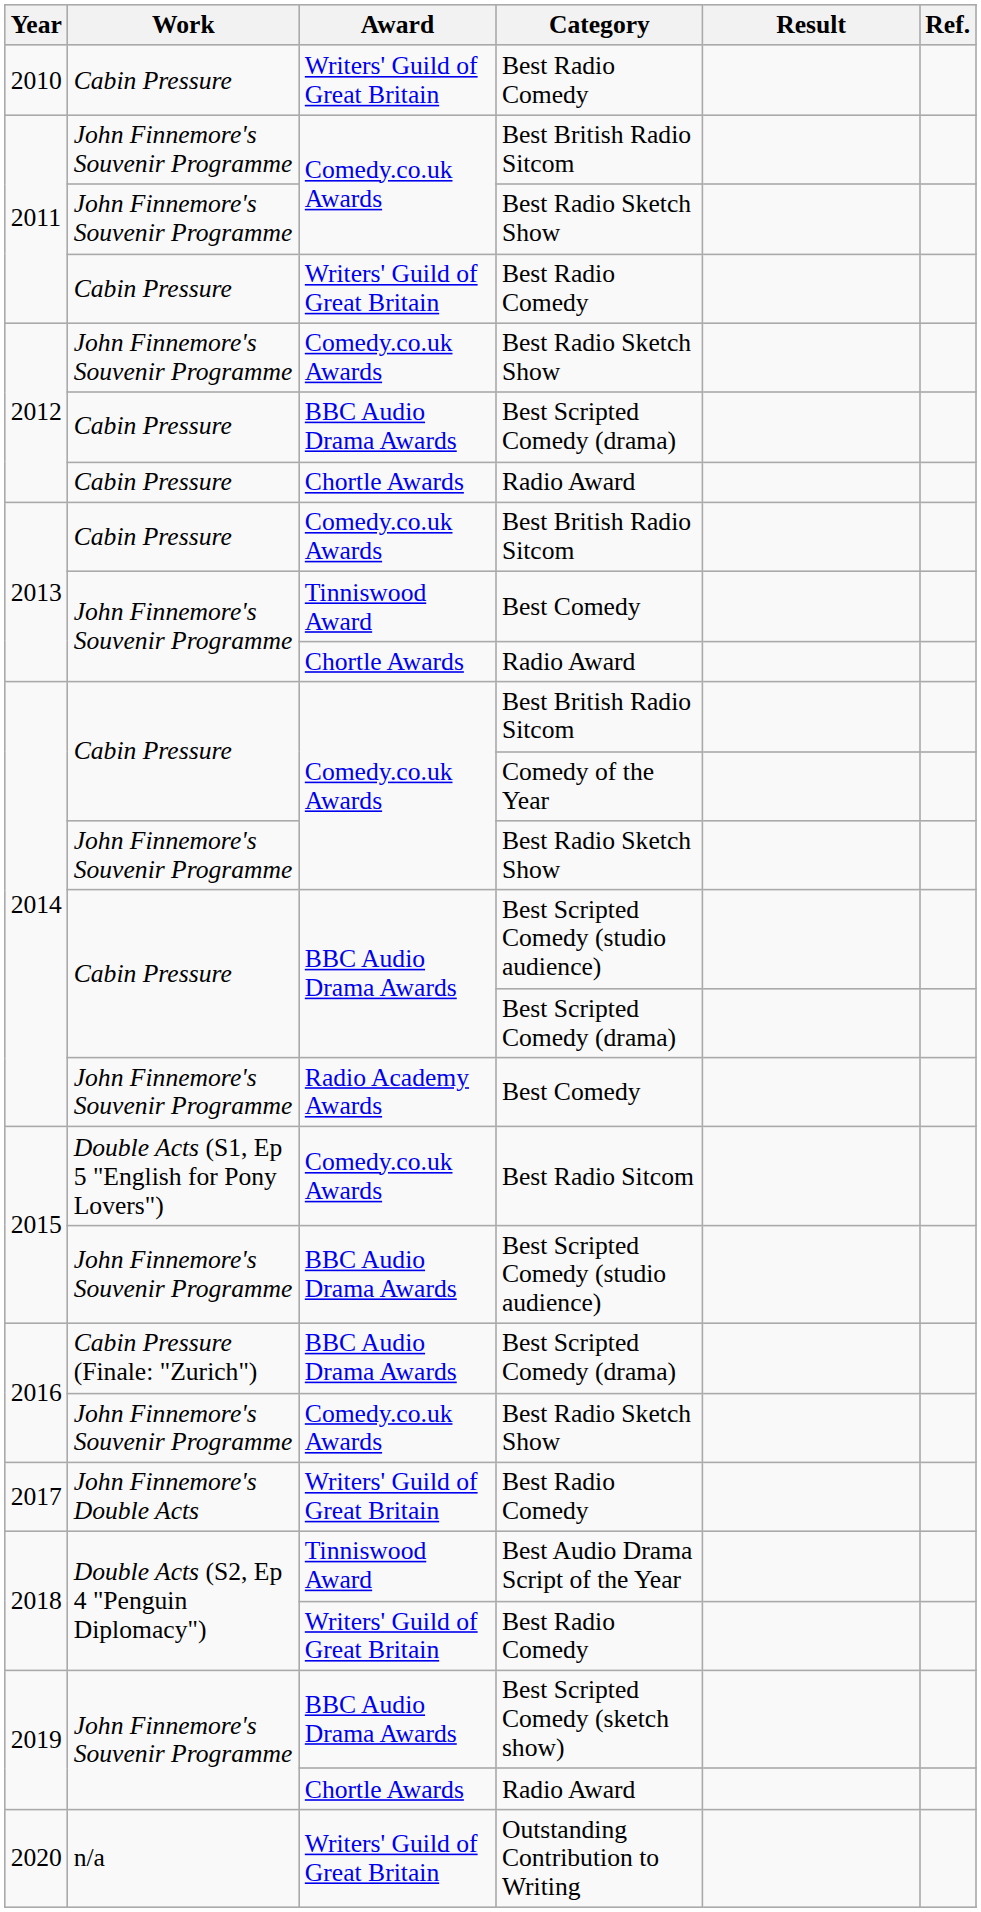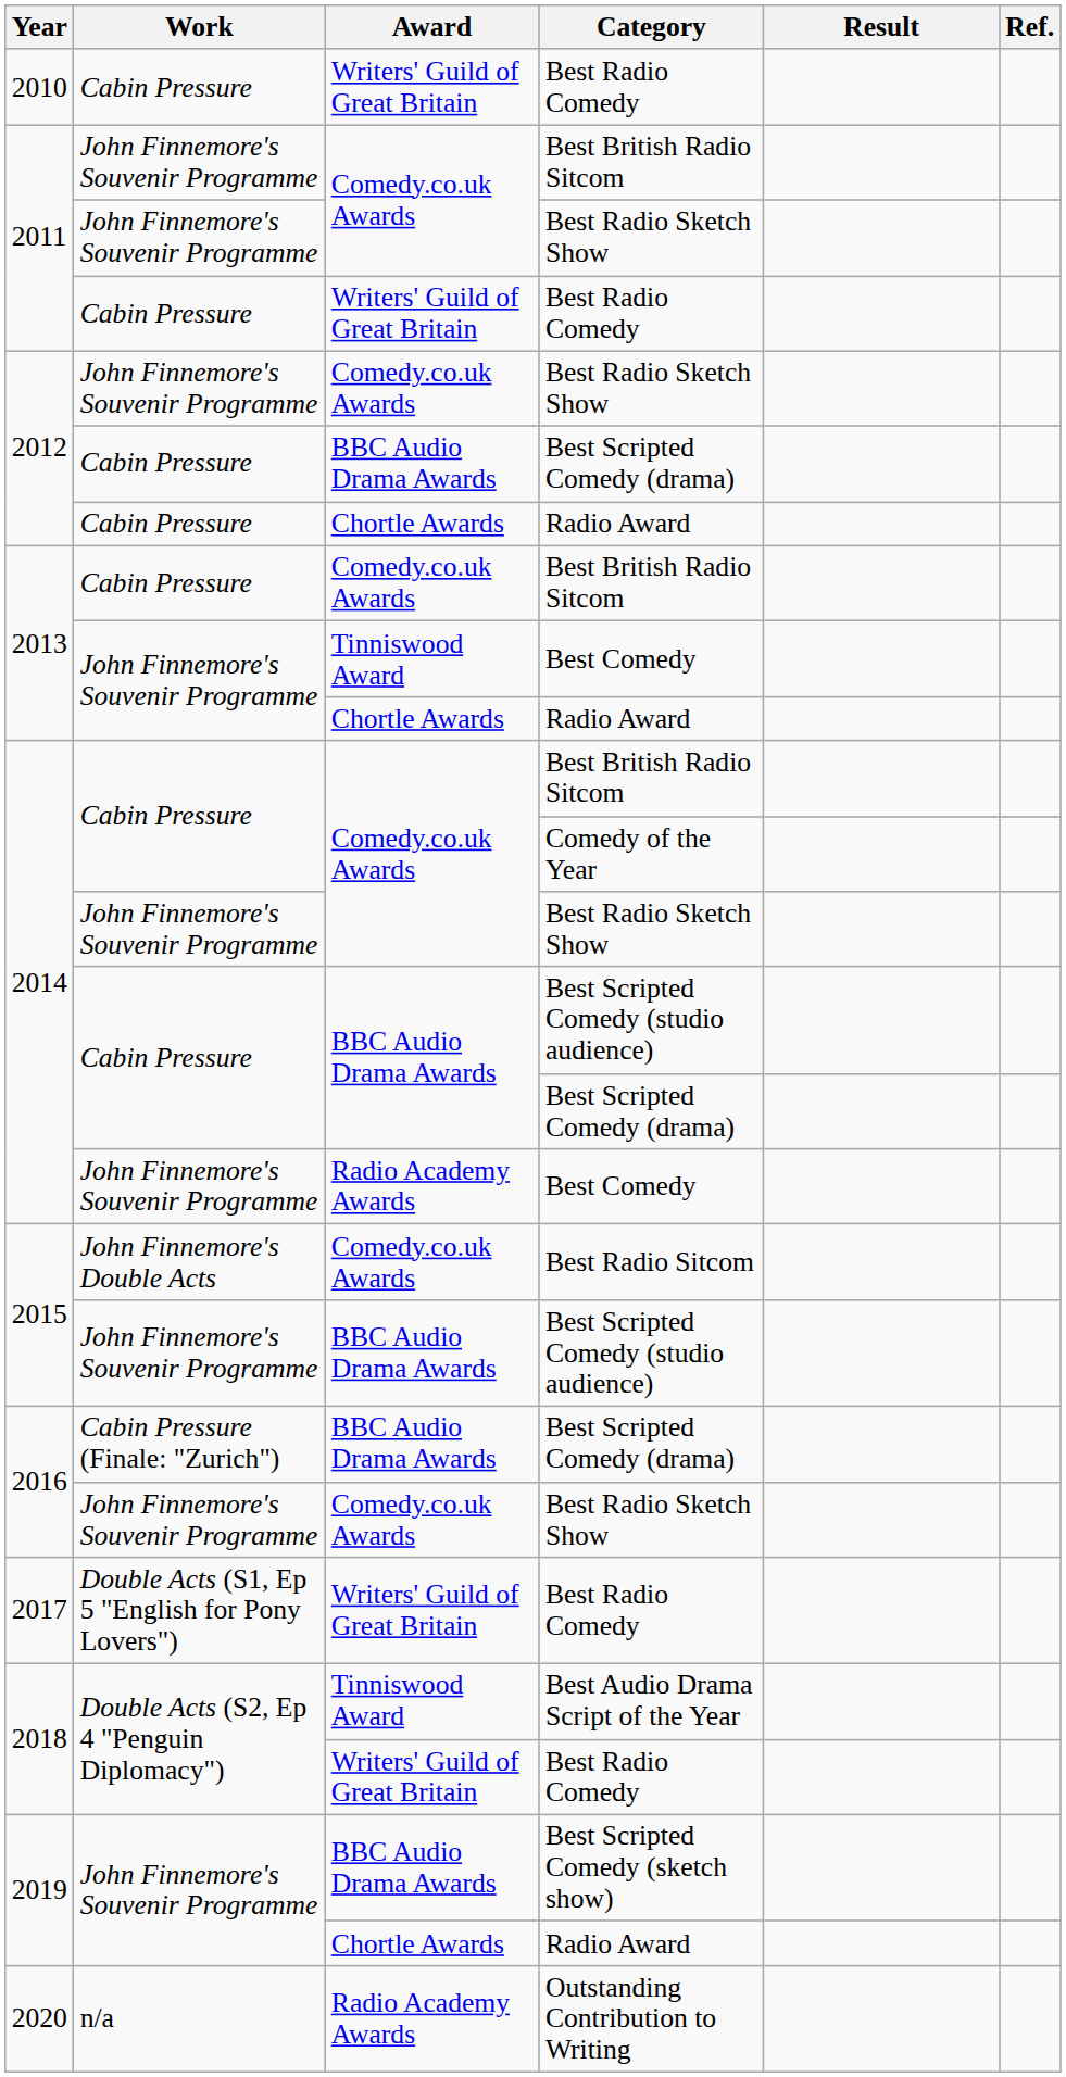Best Radio Sitcom | Work: Double Acts (S1, Ep 5 "English for Pony Lovers") -> John Finnemore's Double Acts
2017 / Best Radio Comedy | Work: John Finnemore's Double Acts -> Double Acts (S1, Ep 5 "English for Pony Lovers")
Outstanding Contribution to Writing | Award: Writers' Guild of Great Britain -> Radio Academy Awards
